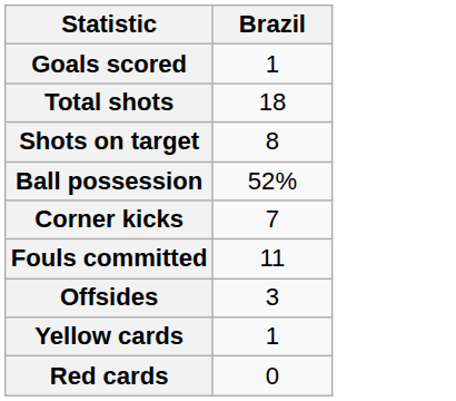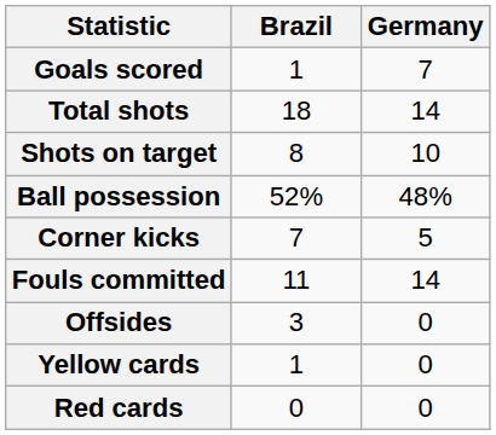+ column: Germany | 7 | 14 | 10 | 48% | 5 | 14 | 0 | 0 | 0
